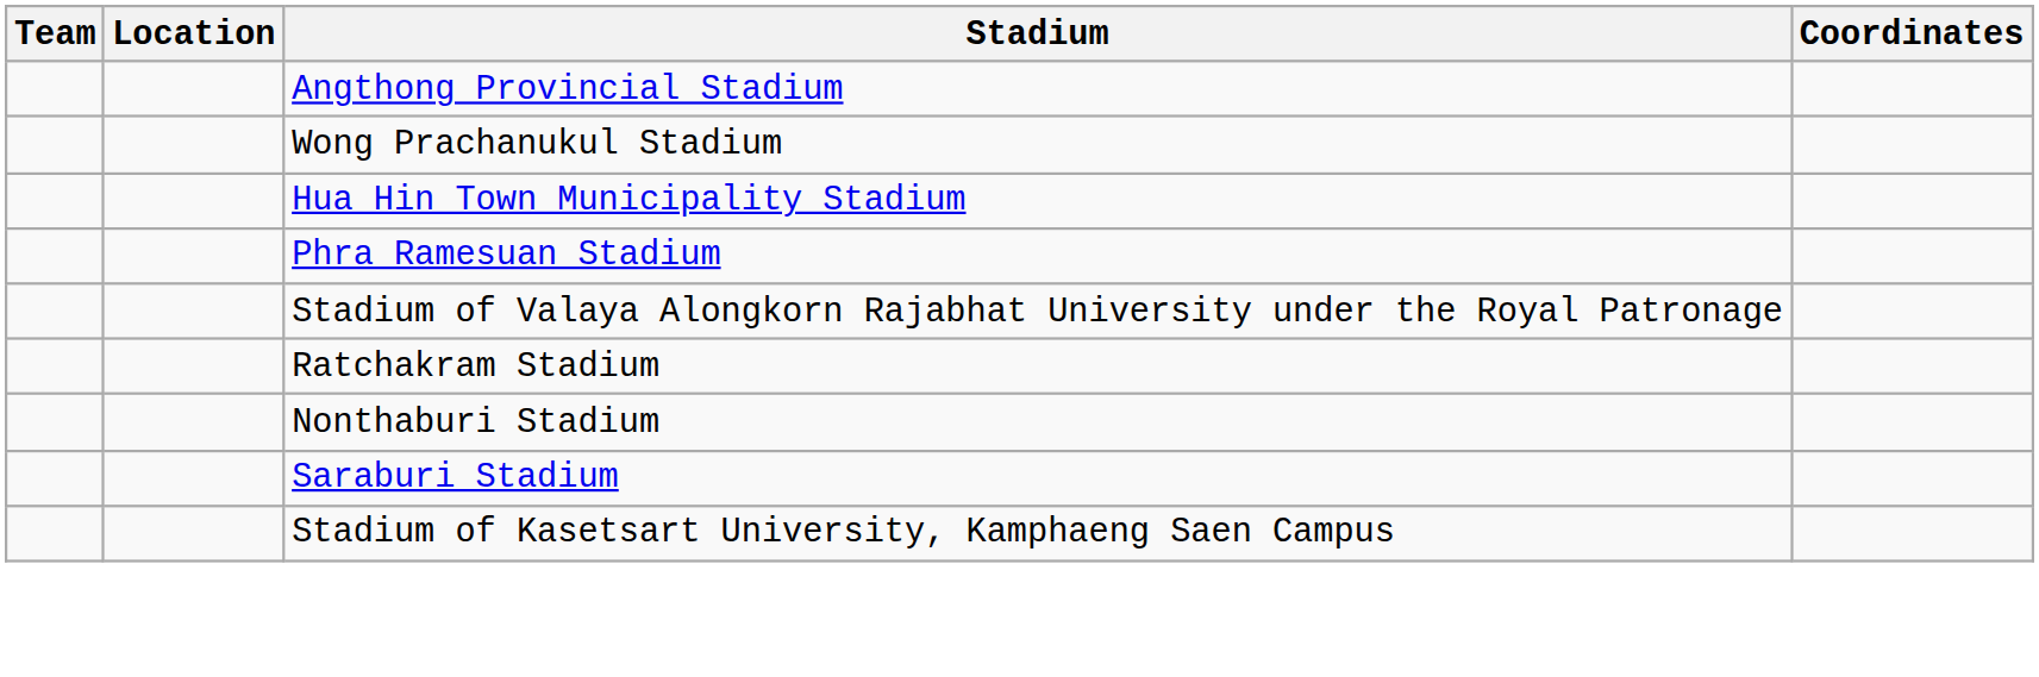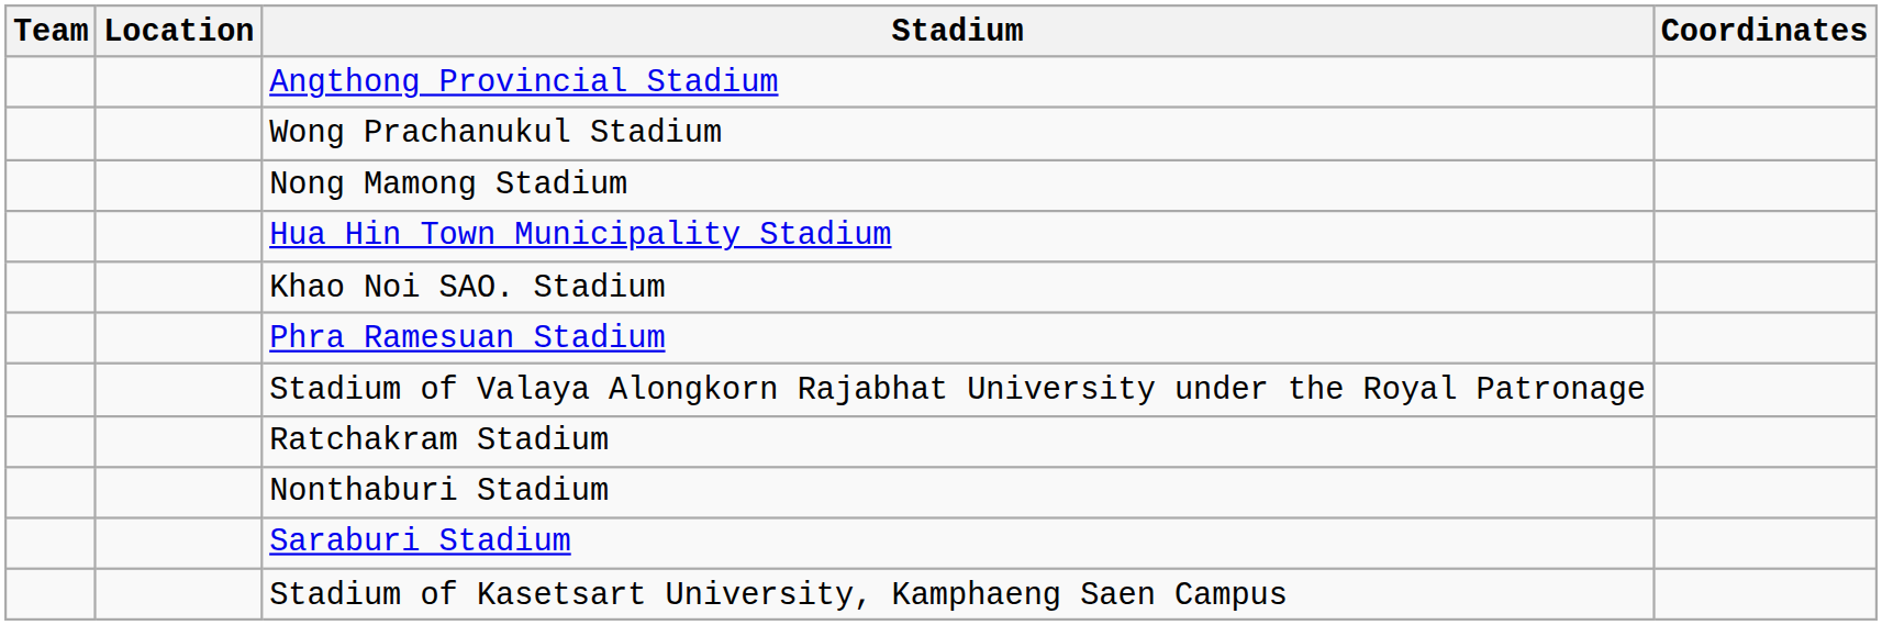+ row: Nong Mamong Stadium
+ row: Khao Noi SAO. Stadium
